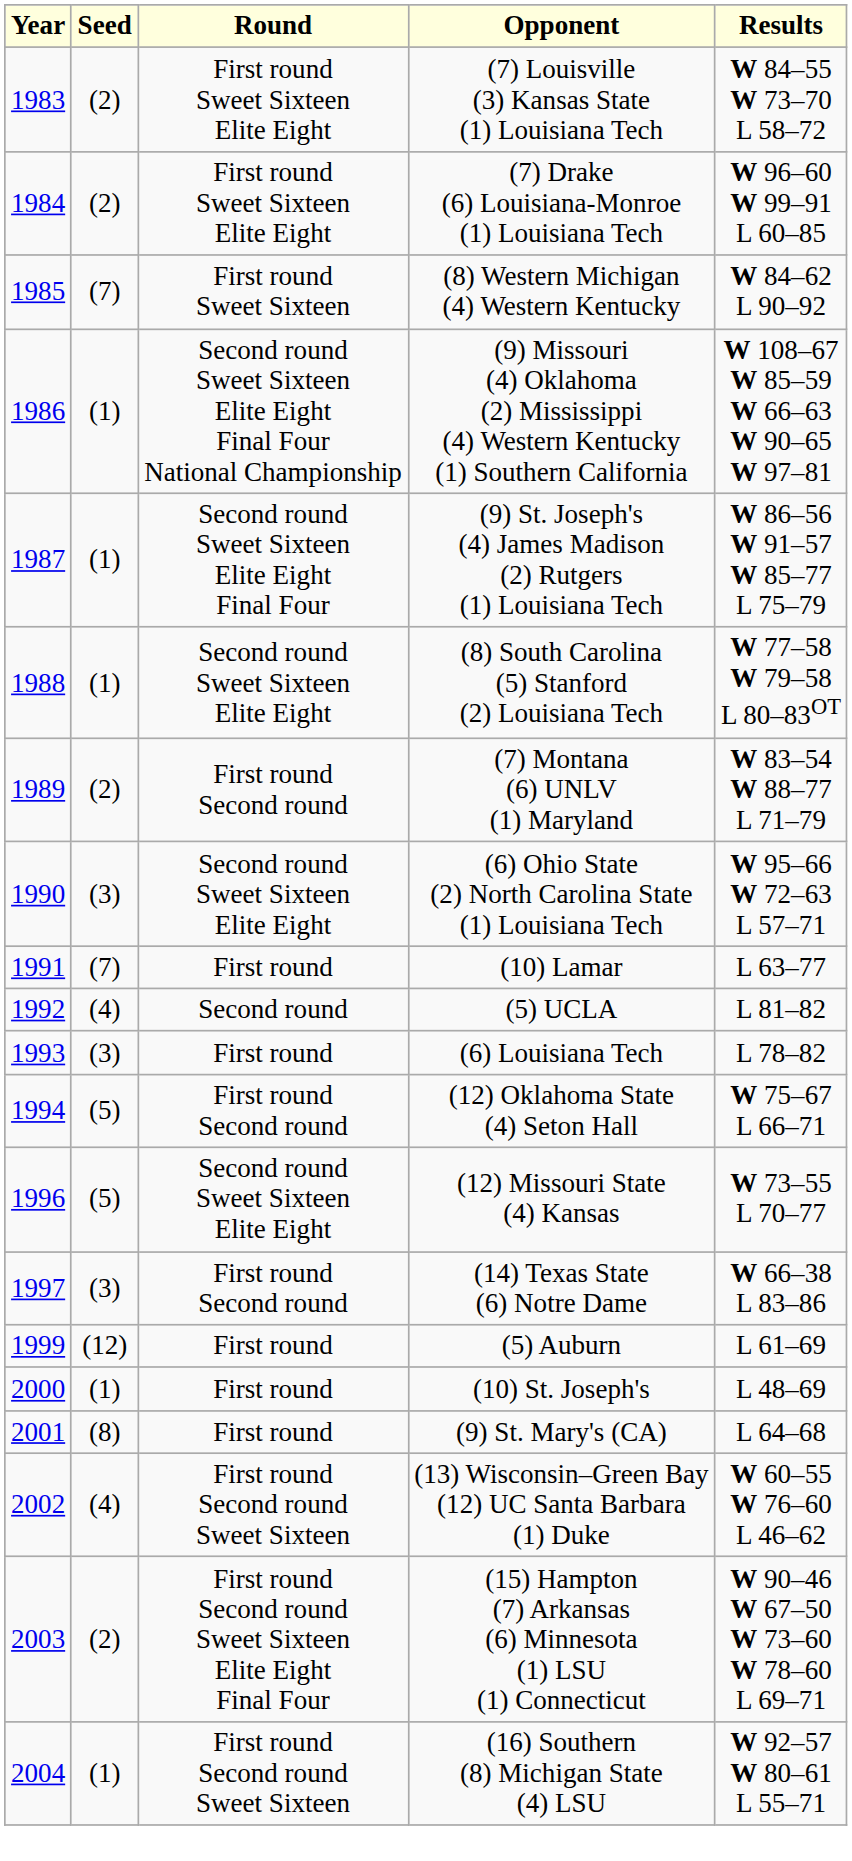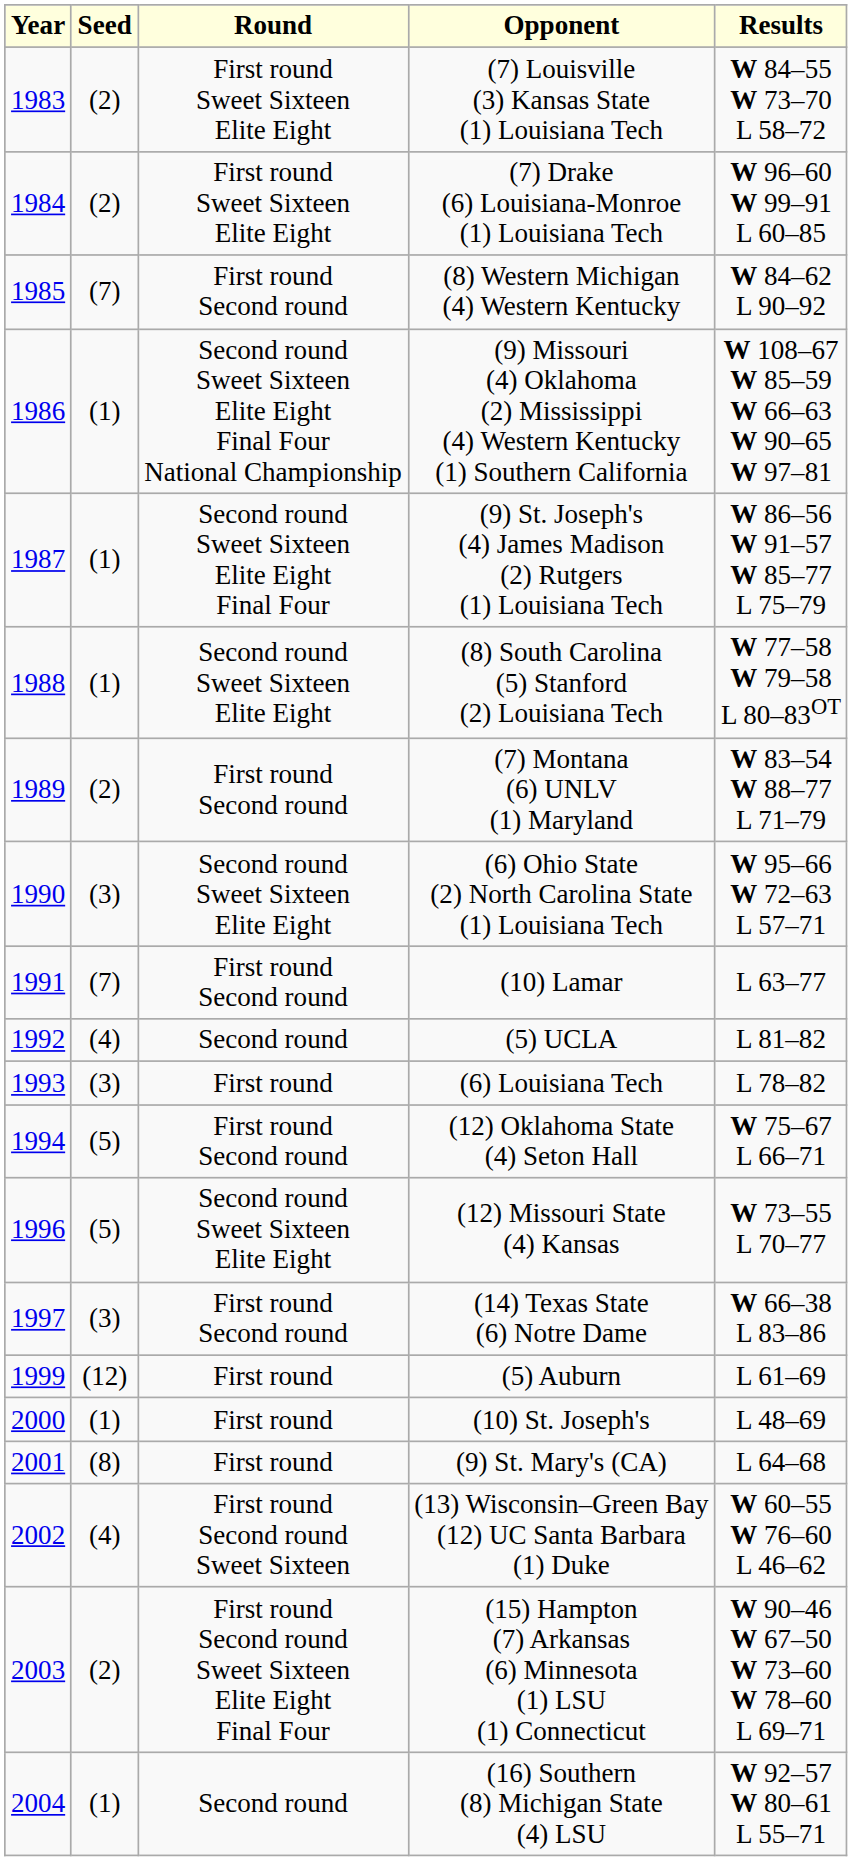(8) Western Michigan (4) Western Kentucky | Round: First round Sweet Sixteen -> First round Second round
(10) Lamar | Round: First round -> First round Second round
(16) Southern (8) Michigan State (4) LSU | Round: First round Second round Sweet Sixteen -> Second round
